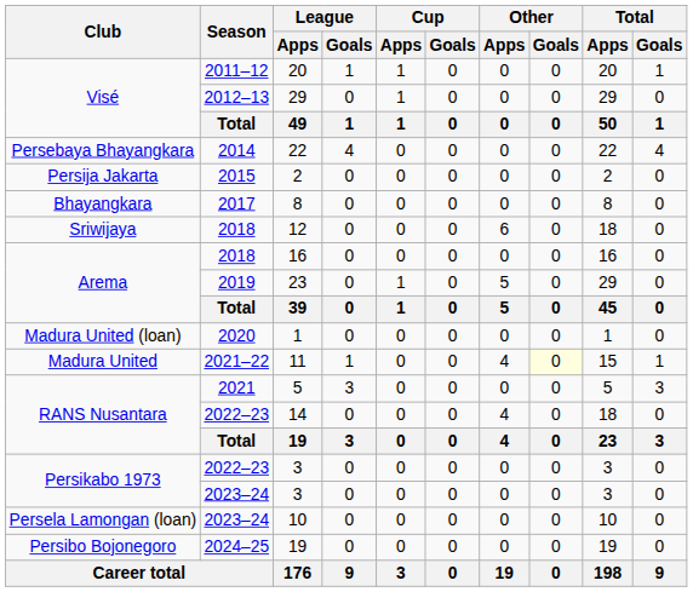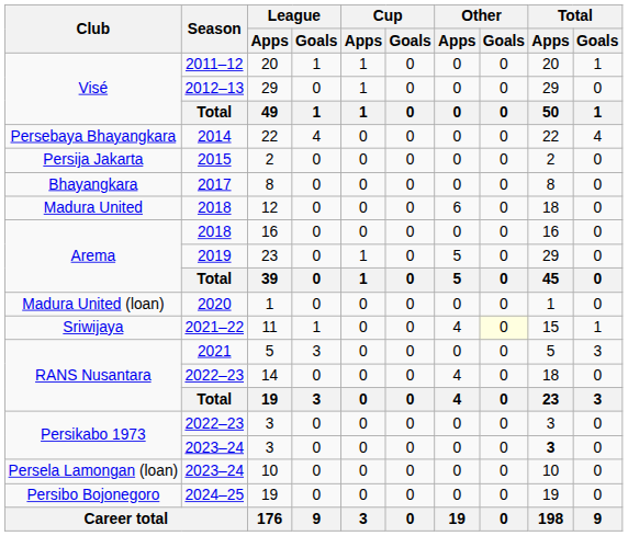12 | Club: Sriwijaya -> Madura United
11 | Club: Madura United -> Sriwijaya
2023–24 / 3 | Total / Apps: normal -> bold
